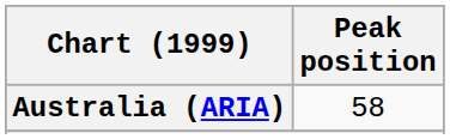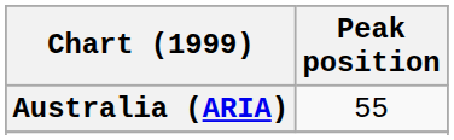Australia (ARIA) | Peak position: 58 -> 55
